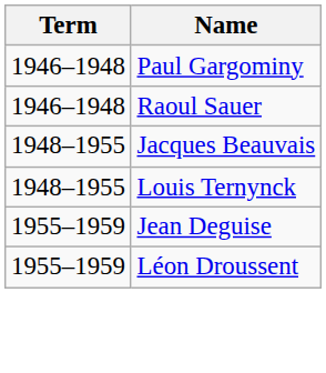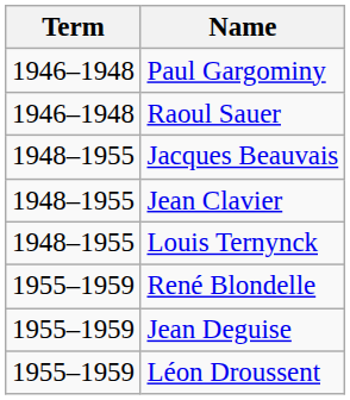+ row: 1948–1955 | Jean Clavier
+ row: 1955–1959 | René Blondelle
